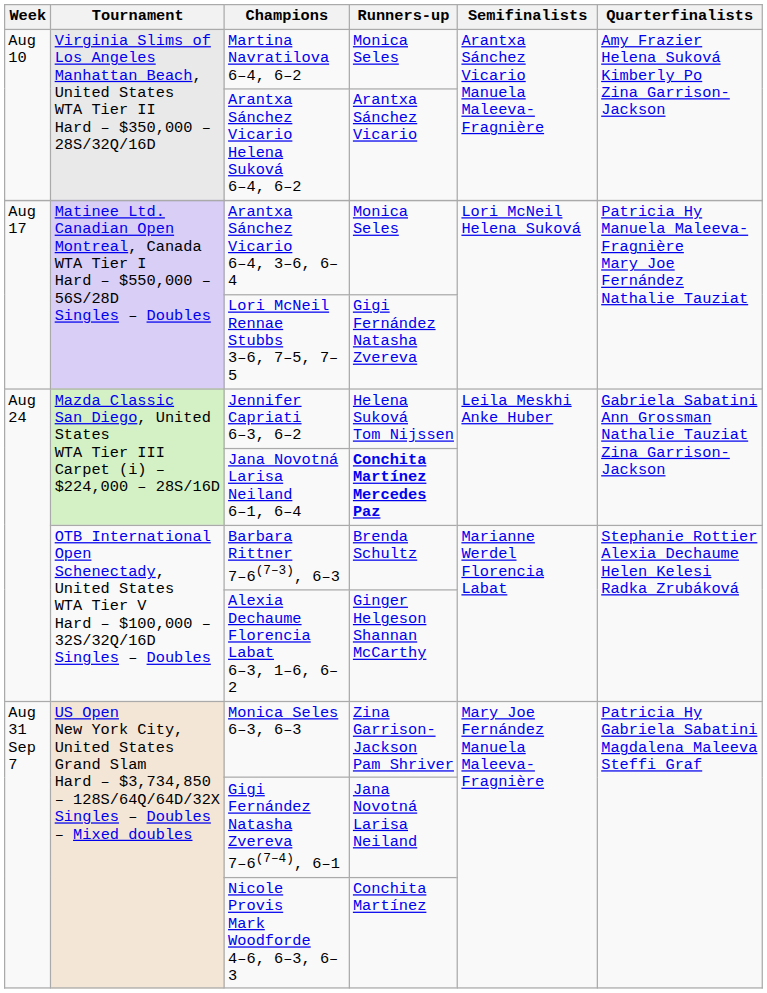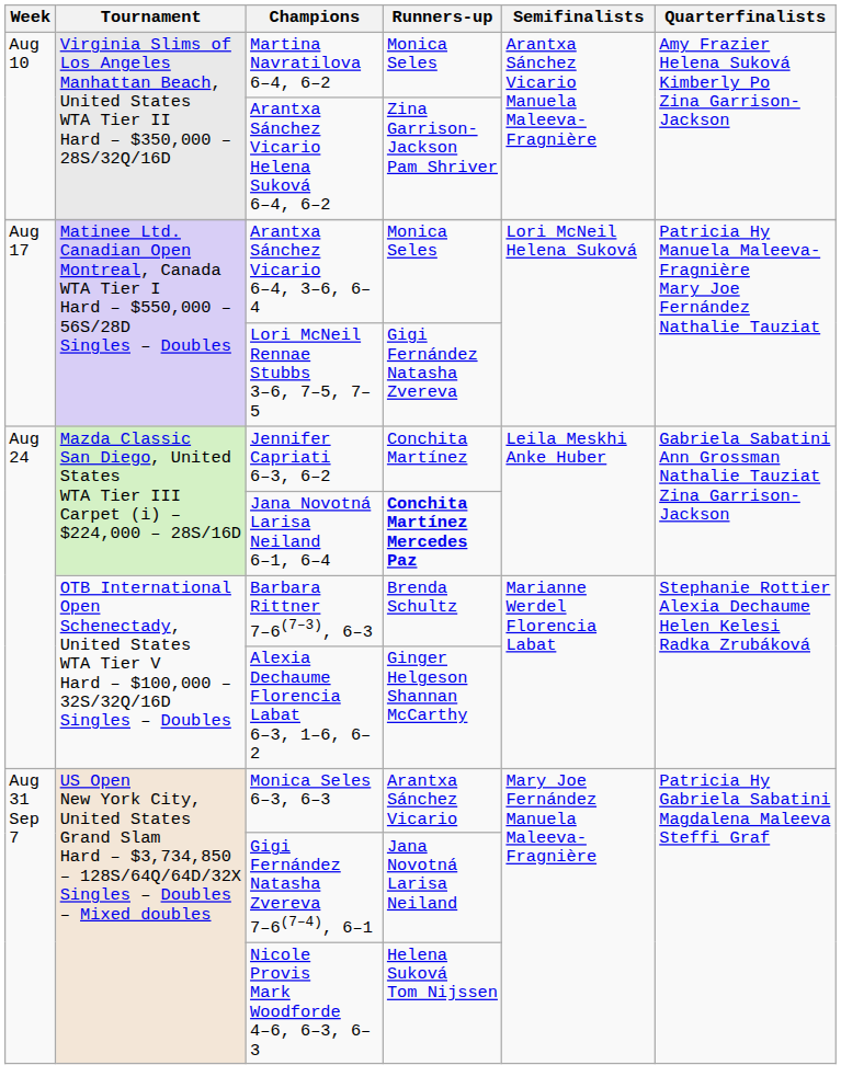Arantxa Sánchez Vicario Helena Suková 6–4, 6–2 | Runners-up: Arantxa Sánchez Vicario -> Zina Garrison-Jackson Pam Shriver
Jennifer Capriati 6–3, 6–2 | Runners-up: Helena Suková Tom Nijssen -> Conchita Martínez
Monica Seles 6–3, 6–3 | Runners-up: Zina Garrison-Jackson Pam Shriver -> Arantxa Sánchez Vicario
Nicole Provis Mark Woodforde 4–6, 6–3, 6–3 | Runners-up: Conchita Martínez -> Helena Suková Tom Nijssen
